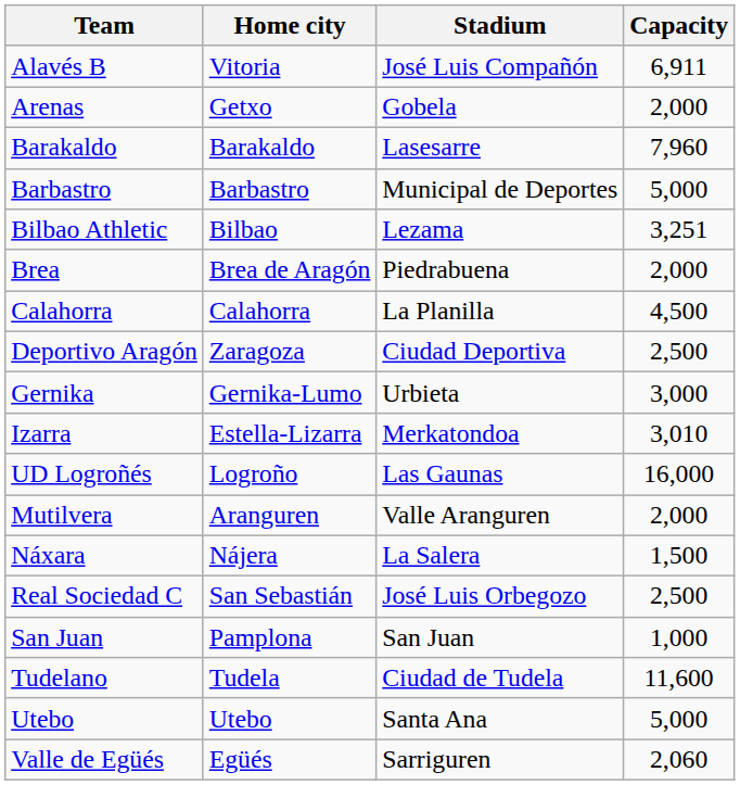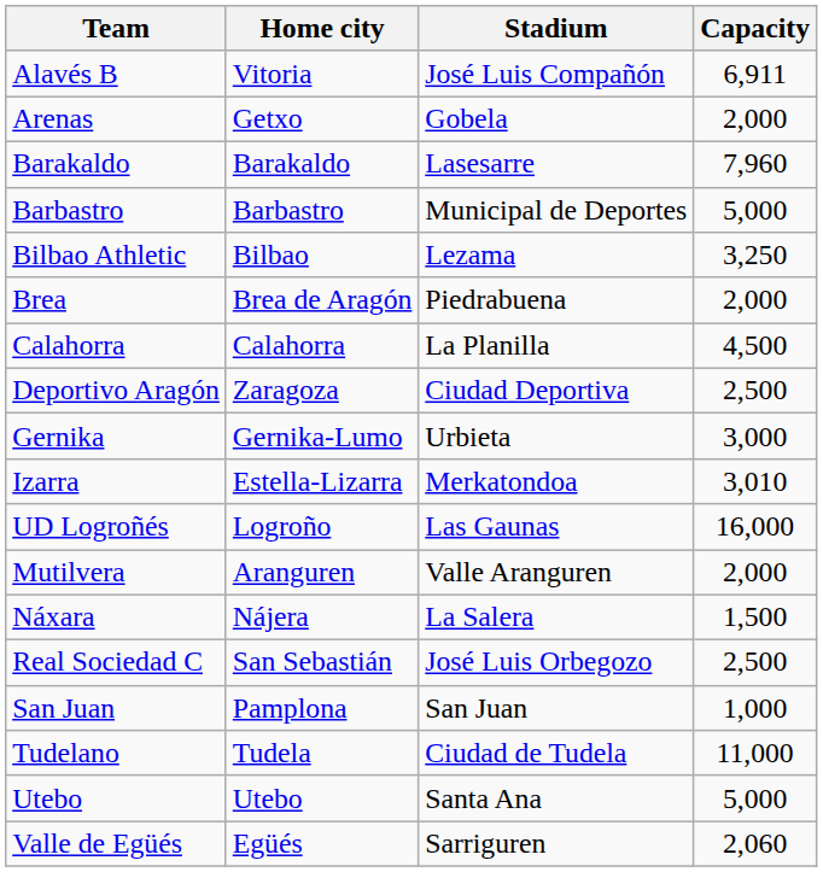Bilbao Athletic | Capacity: 3,251 -> 3,250
Tudelano | Capacity: 11,600 -> 11,000
